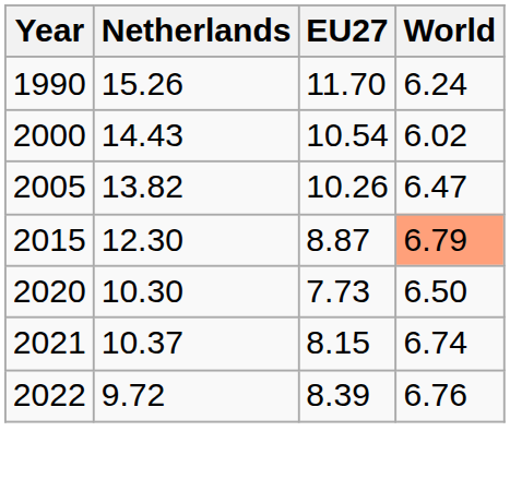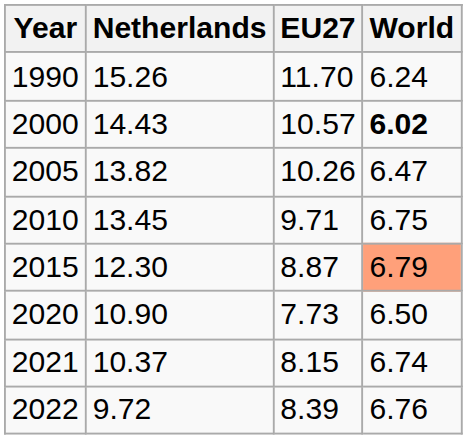2000 | EU27: 10.54 -> 10.57
2000 | World: normal -> bold
+ row: 2010 | 13.45 | 9.71 | 6.75
2020 | Netherlands: 10.30 -> 10.90
